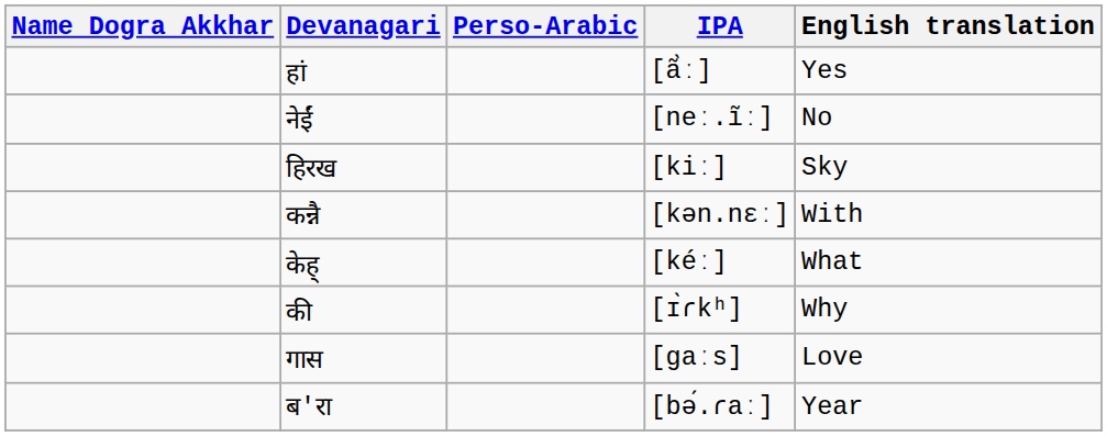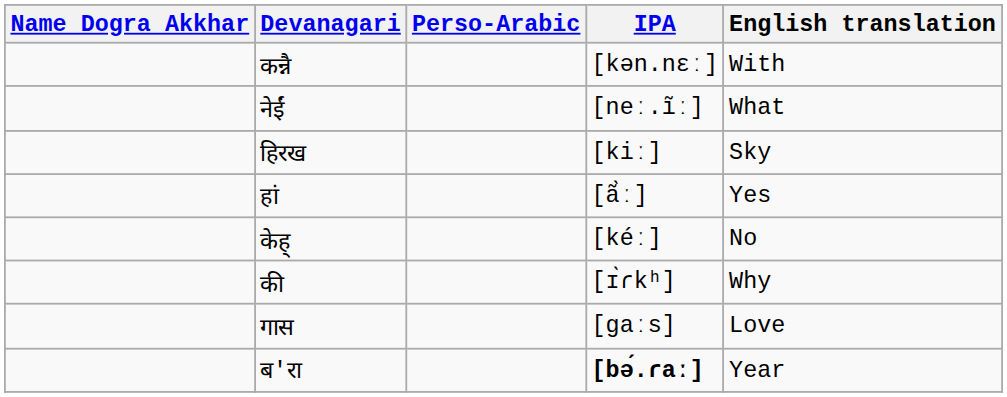rows swapped: हां <-> कन्नै
नेईं | English translation: No -> What
केह् | English translation: What -> No
ब'रा | IPA: normal -> bold
